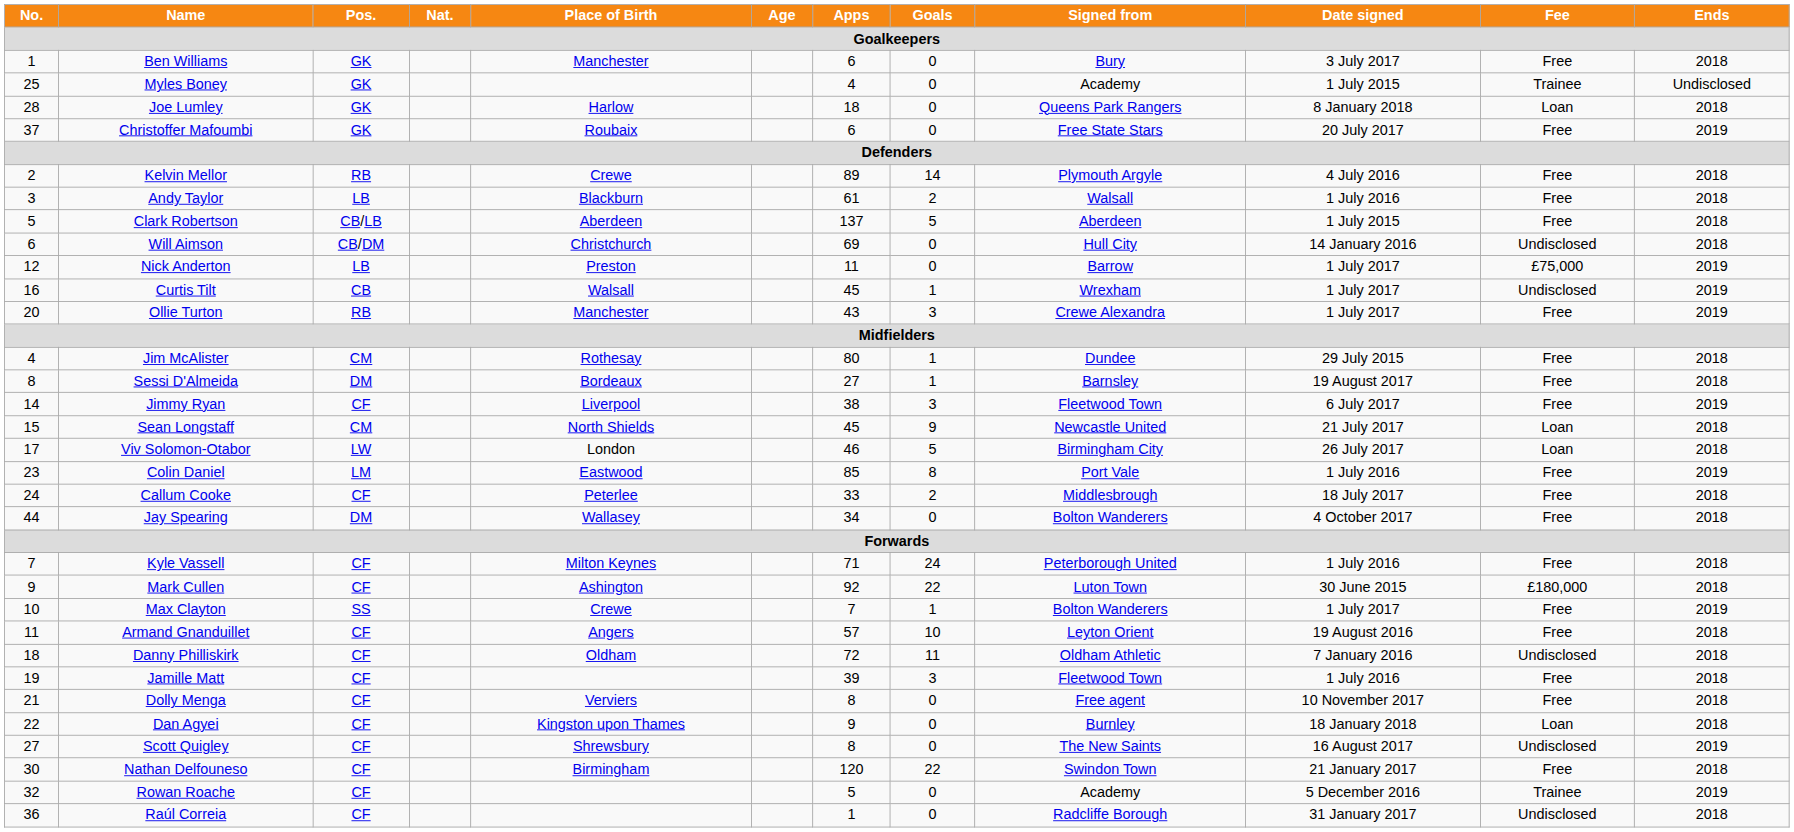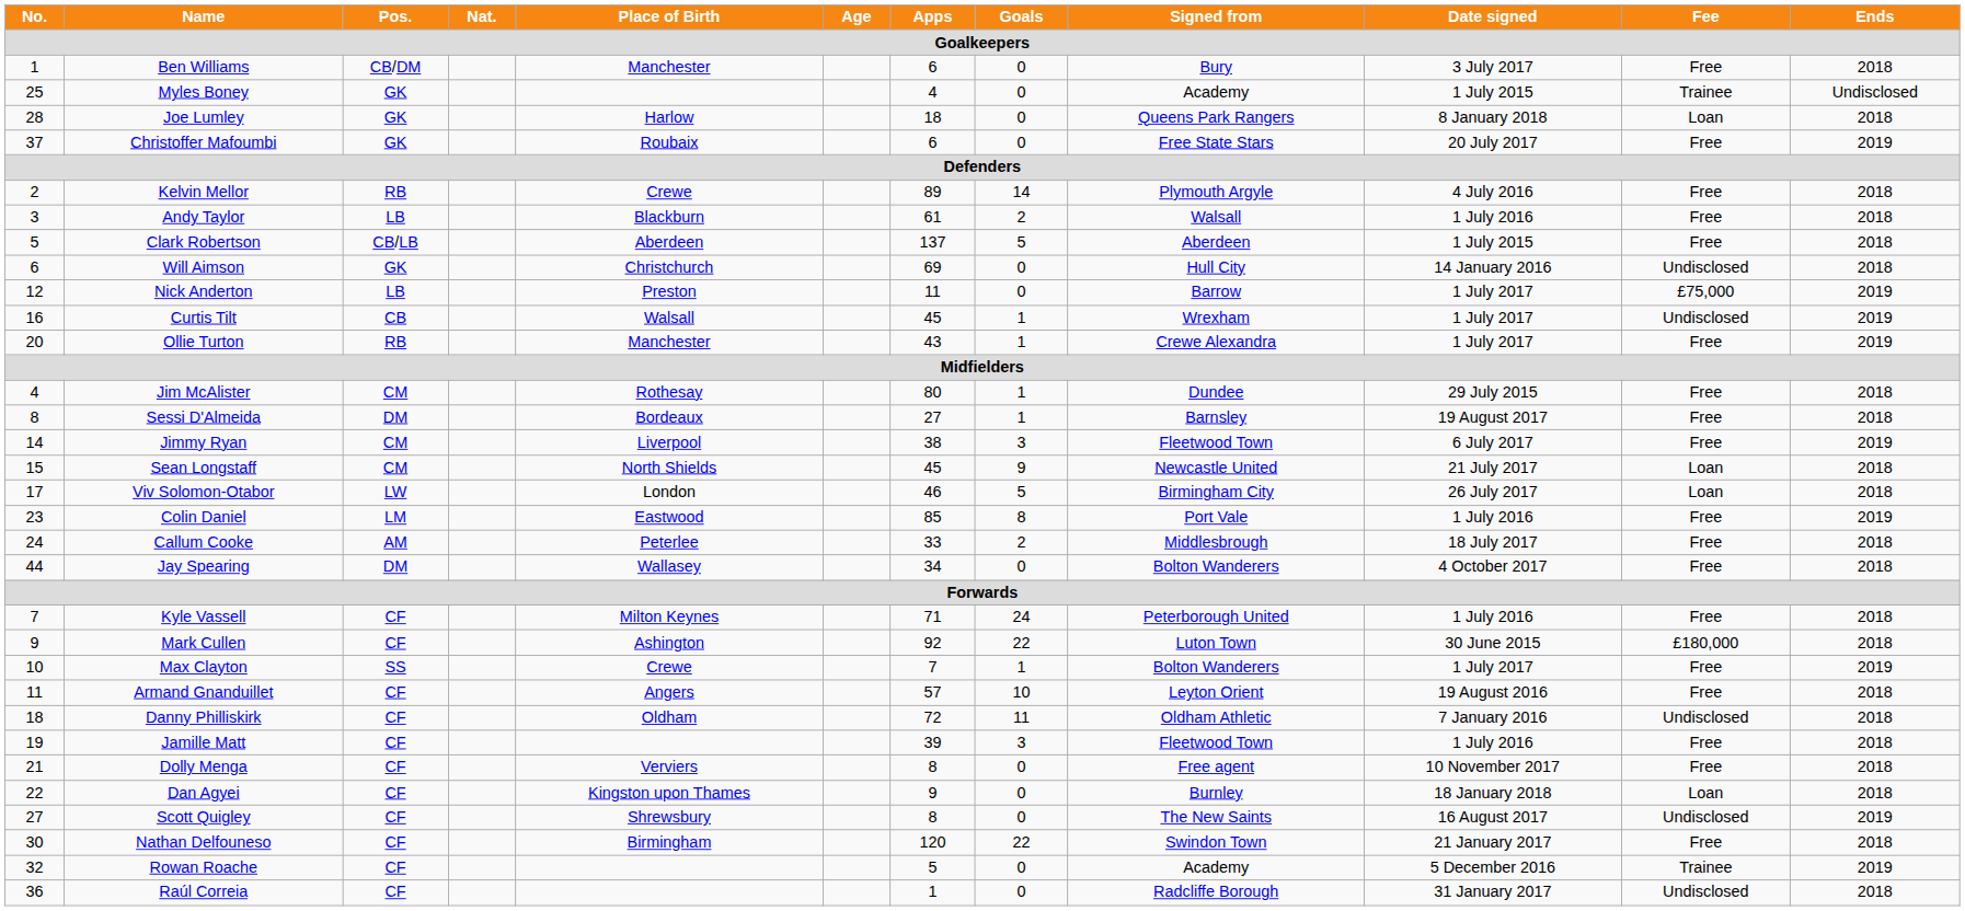Ben Williams | Pos.: GK -> CB/DM
Will Aimson | Pos.: CB/DM -> GK
Ollie Turton | Goals: 3 -> 1
Jimmy Ryan | Pos.: CF -> CM
Callum Cooke | Pos.: CF -> AM
